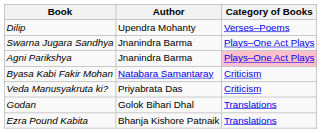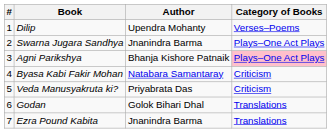+ column: # | 1 | 2 | 3 | 4 | 5 | 6 | 7
Agni Parikshya | Author: Jnanindra Barma -> Bhanja Kishore Patnaik
Ezra Pound Kabita | Author: Bhanja Kishore Patnaik -> Jnanindra Barma
